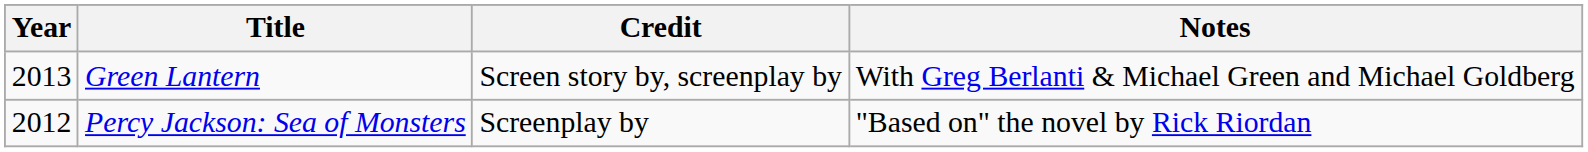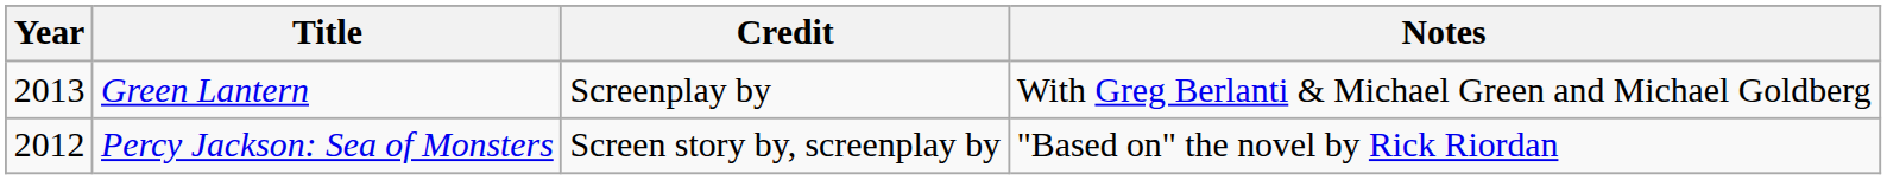Green Lantern | Credit: Screen story by, screenplay by -> Screenplay by
Percy Jackson: Sea of Monsters | Credit: Screenplay by -> Screen story by, screenplay by
